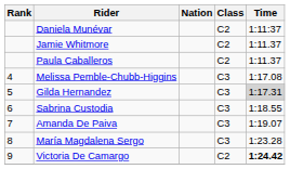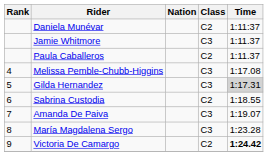Jamie Whitmore | Class: C2 -> C3
Sabrina Custodia | Class: C3 -> C2
